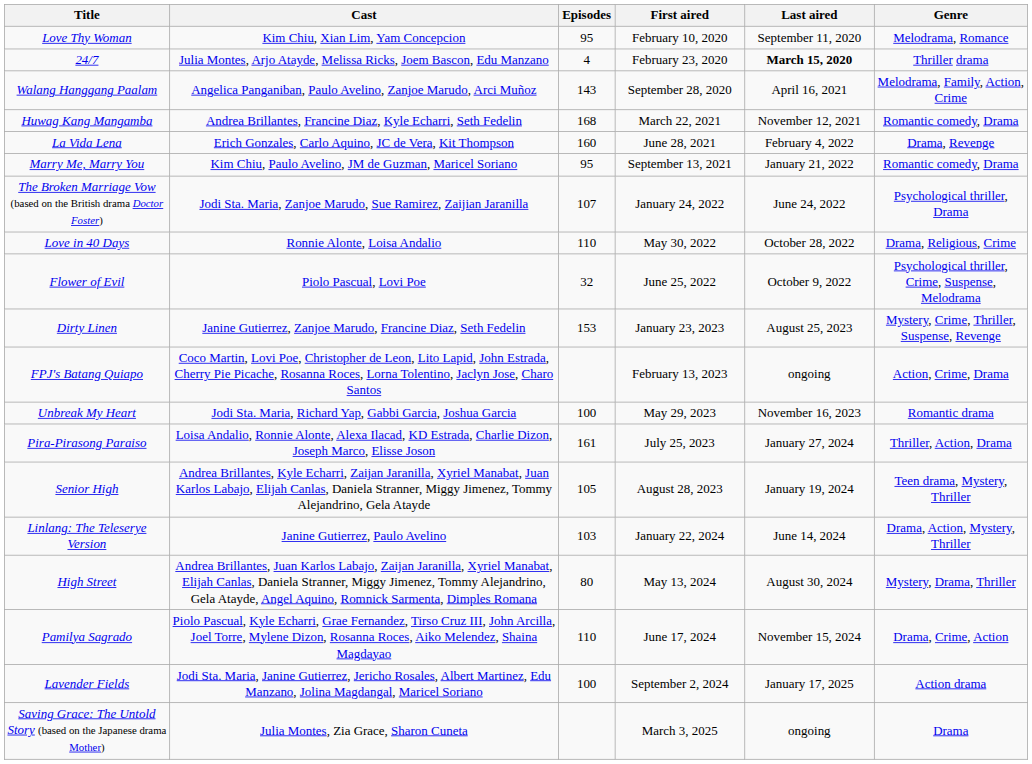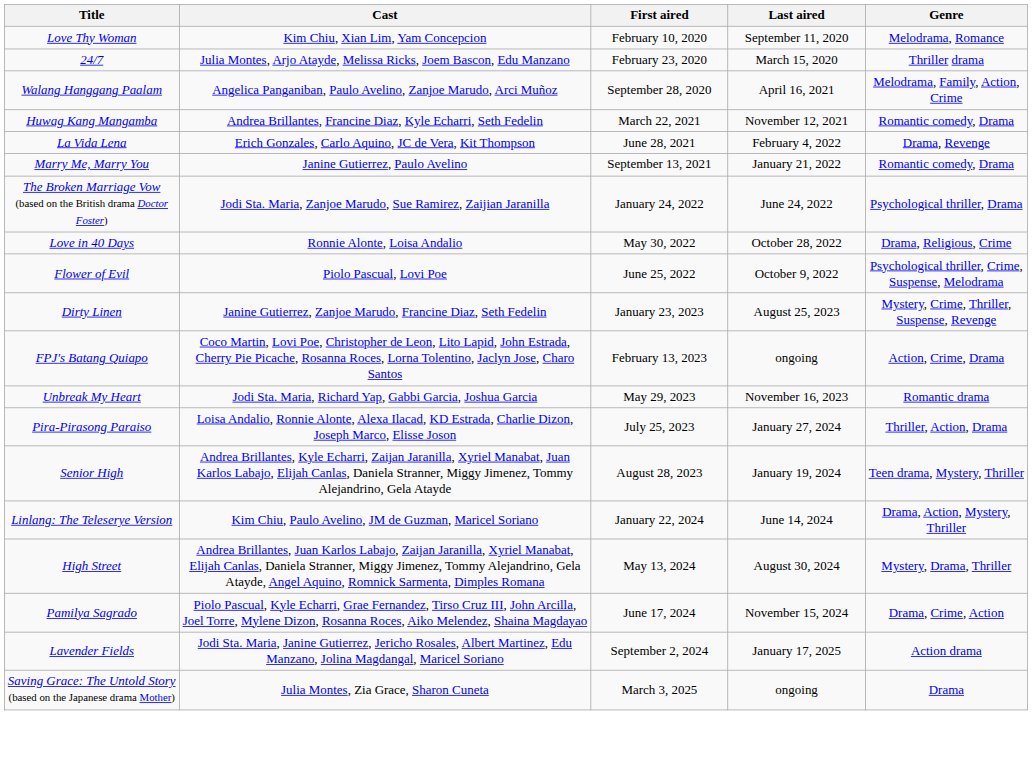- column: Episodes | 95 | 4 | 143 | 168 | 160 | 95 | 107 | 110 | 32 | 153 | 100 | 161 | 105 | 103 | 80 | 110 | 100
24/7 | Last aired: bold -> normal
Marry Me, Marry You | Cast: Kim Chiu, Paulo Avelino, JM de Guzman, Maricel Soriano -> Janine Gutierrez, Paulo Avelino
Linlang: The Teleserye Version | Cast: Janine Gutierrez, Paulo Avelino -> Kim Chiu, Paulo Avelino, JM de Guzman, Maricel Soriano
